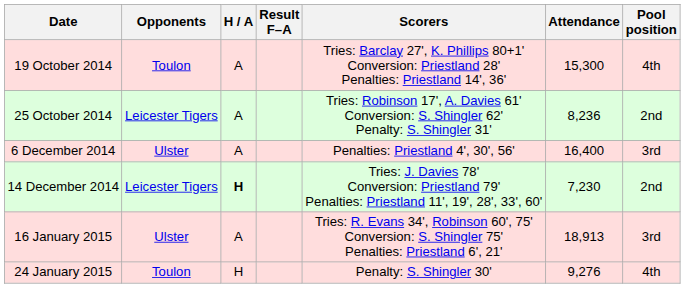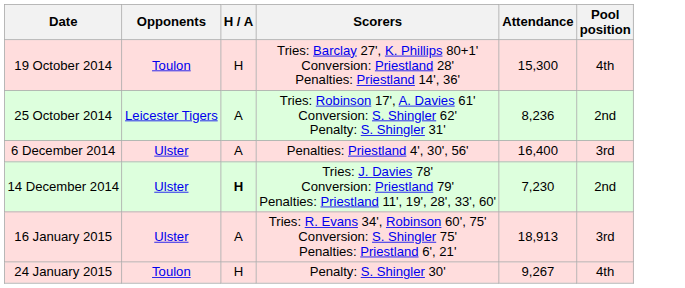- column: Result F–A
19 October 2014 | H / A: A -> H
14 December 2014 | Opponents: Leicester Tigers -> Ulster
24 January 2015 | Attendance: 9,276 -> 9,267
